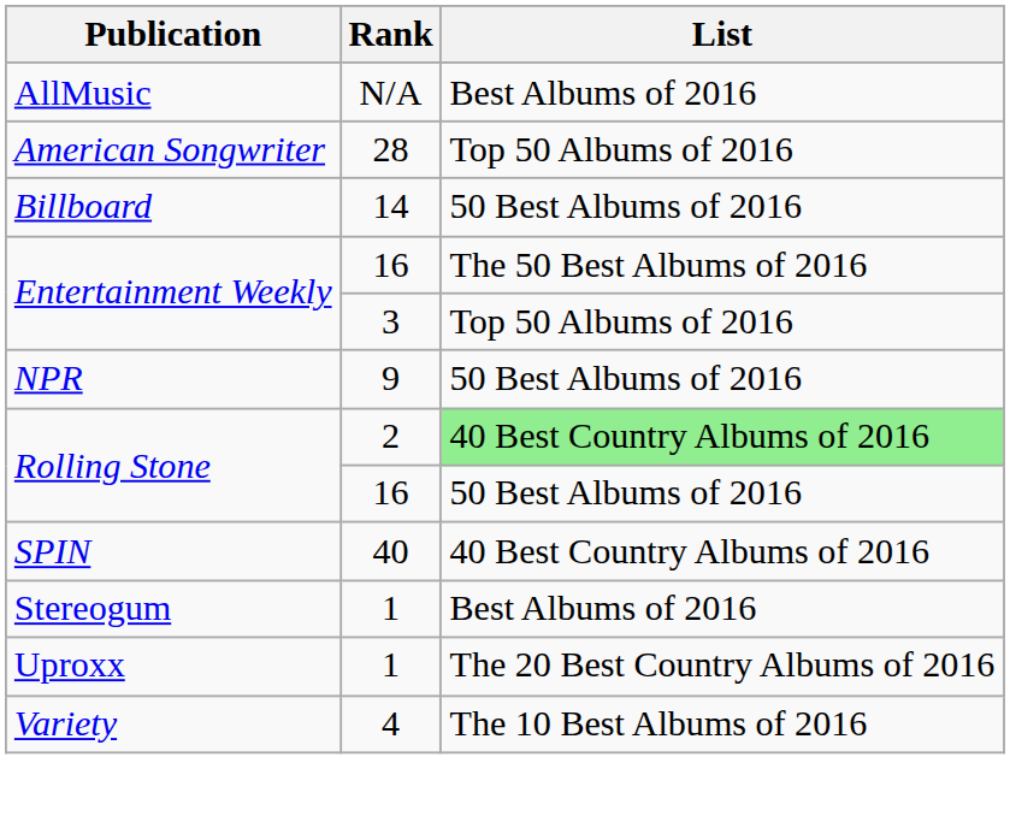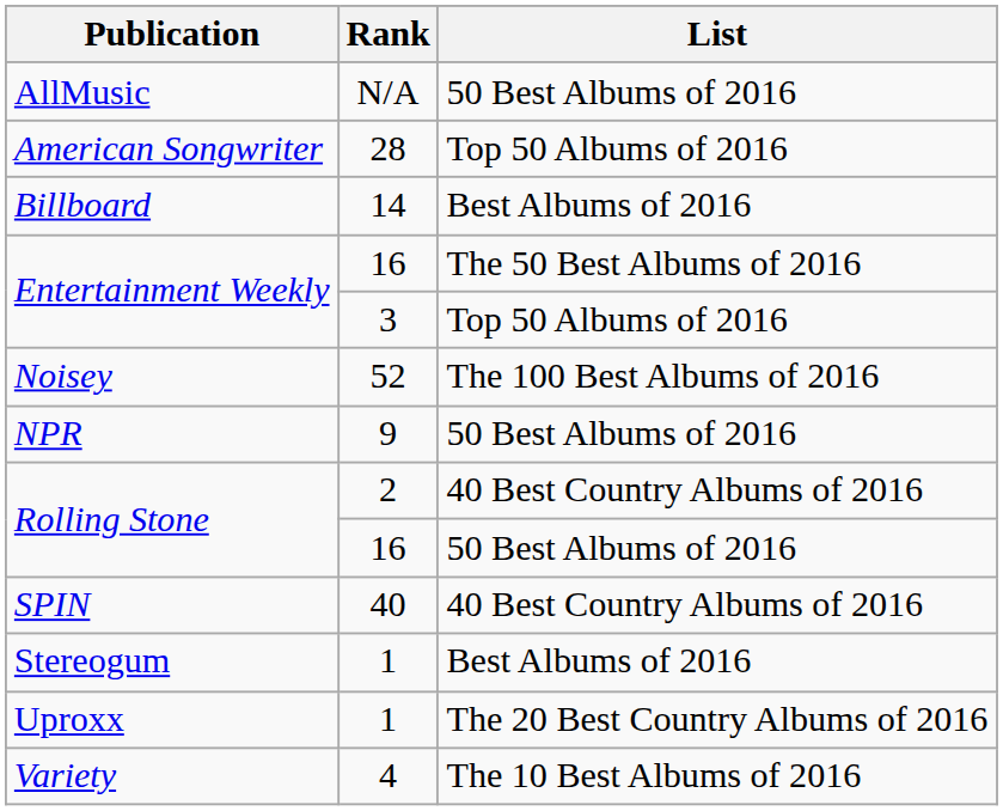AllMusic | List: Best Albums of 2016 -> 50 Best Albums of 2016
Billboard | List: 50 Best Albums of 2016 -> Best Albums of 2016
+ row: Noisey | 52 | The 100 Best Albums of 2016
Rolling Stone / 2 | List: lightgreen background -> no background
